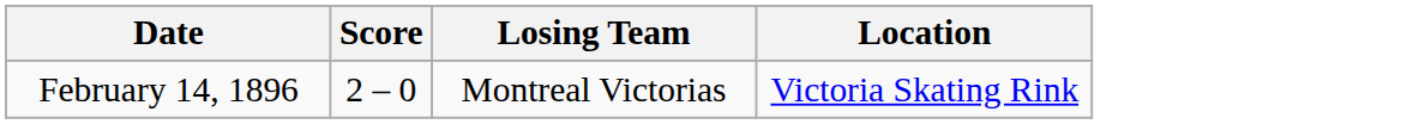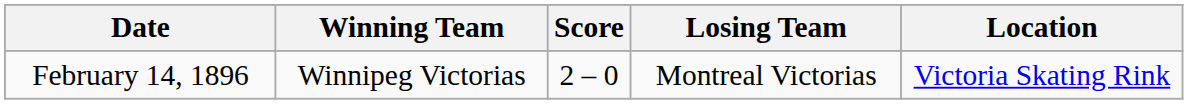+ column: Winning Team | Winnipeg Victorias
